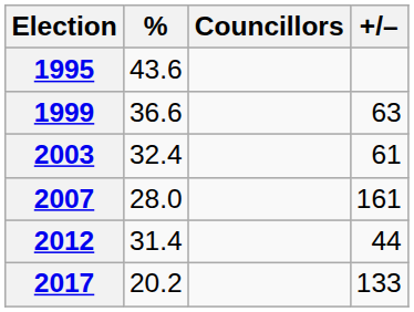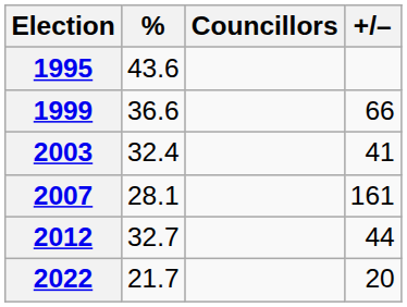1999 | +/–: 63 -> 66
2003 | +/–: 61 -> 41
2007 | %: 28.0 -> 28.1
2012 | %: 31.4 -> 32.7
- row: 2017 | 20.2 | 133
+ row: 2022 | 21.7 | 20
